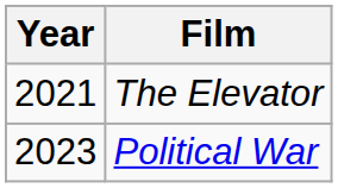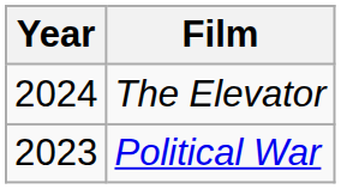The Elevator | Year: 2021 -> 2024
